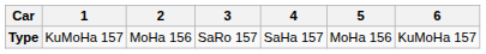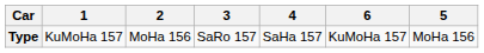columns swapped: 5 <-> 6
